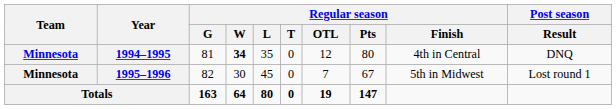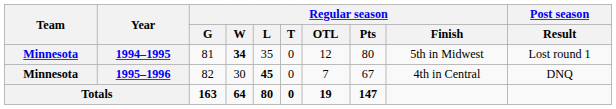1994–1995 | Regular season / Finish: 4th in Central -> 5th in Midwest
1994–1995 | Post season / Result: DNQ -> Lost round 1
1995–1996 | Regular season / L: normal -> bold
1995–1996 | Regular season / Finish: 5th in Midwest -> 4th in Central
1995–1996 | Post season / Result: Lost round 1 -> DNQ
